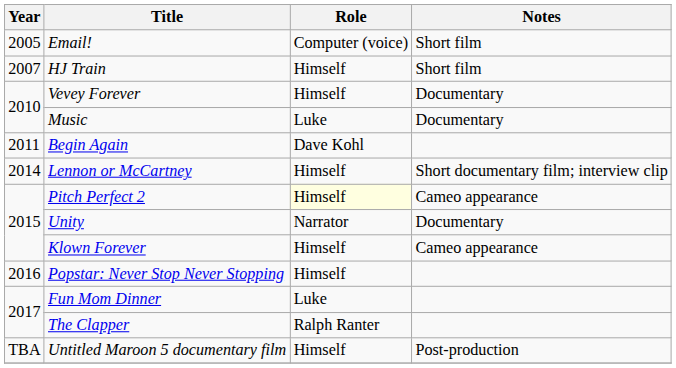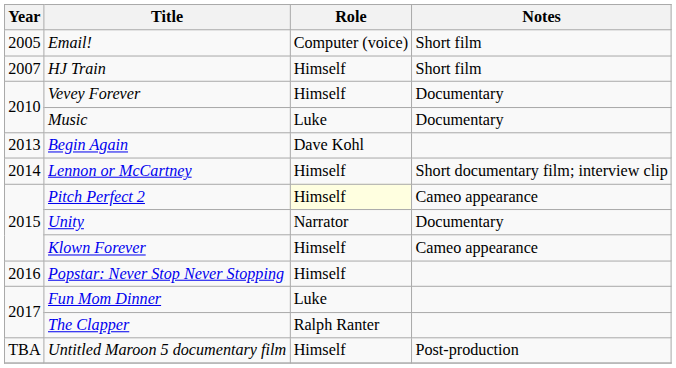Begin Again | Year: 2011 -> 2013
